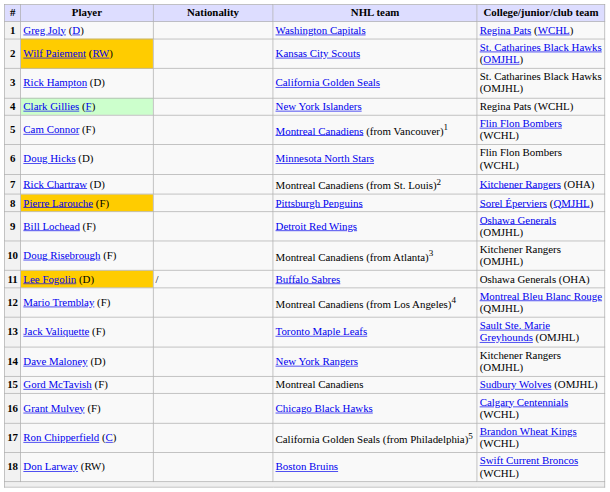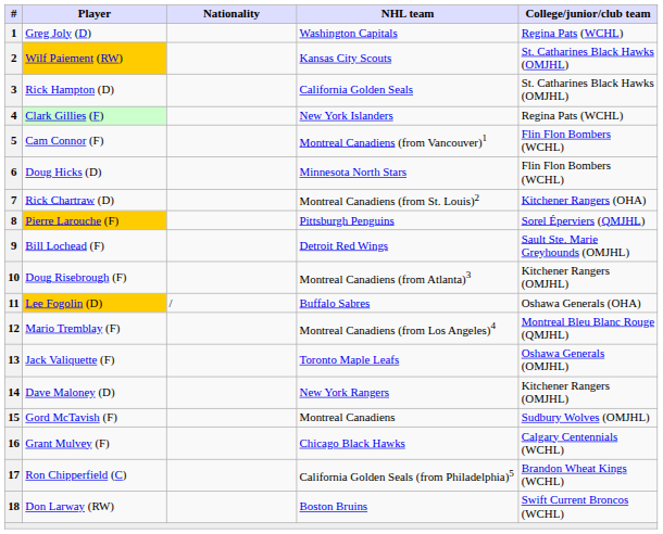9 | College/junior/club team: Oshawa Generals (OMJHL) -> Sault Ste. Marie Greyhounds (OMJHL)
13 | College/junior/club team: Sault Ste. Marie Greyhounds (OMJHL) -> Oshawa Generals (OMJHL)
